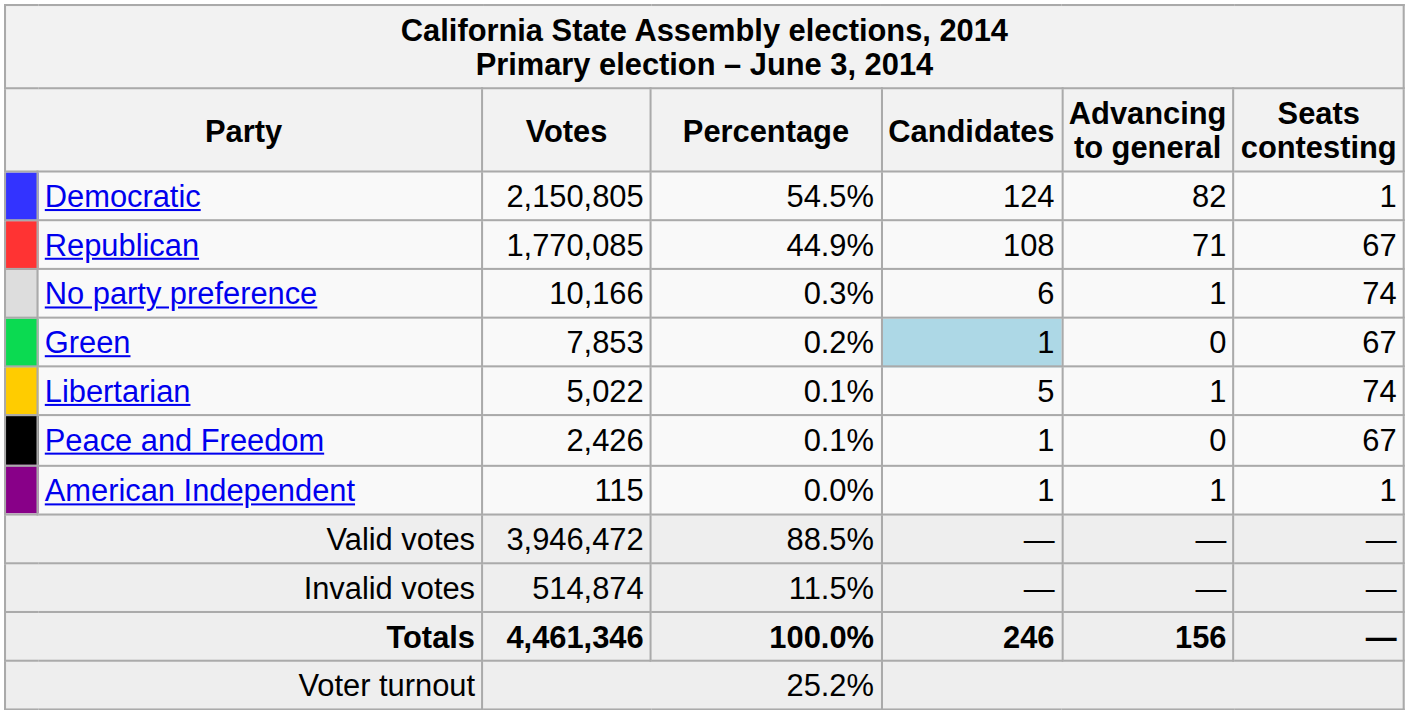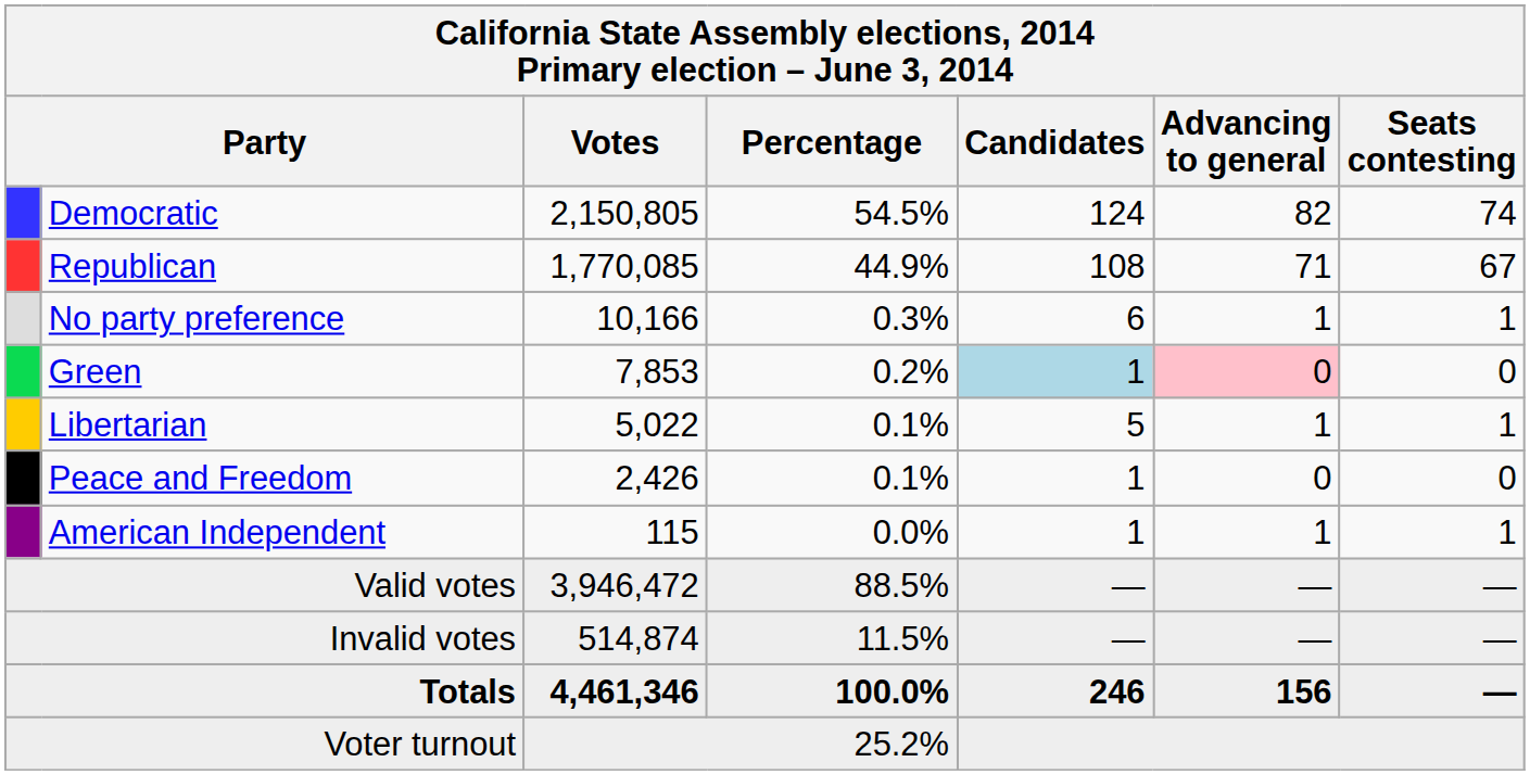Democratic | Seats contesting: 1 -> 74
No party preference | Seats contesting: 74 -> 1
Green | Advancing to general: no background -> pink background
Green | Seats contesting: 67 -> 0
Libertarian | Seats contesting: 74 -> 1
Peace and Freedom | Seats contesting: 67 -> 0
